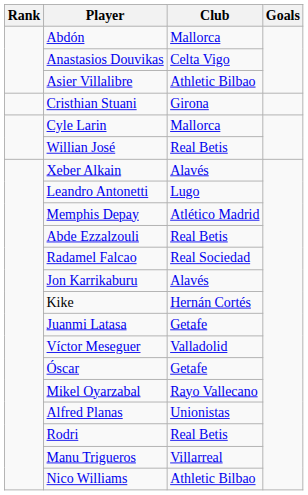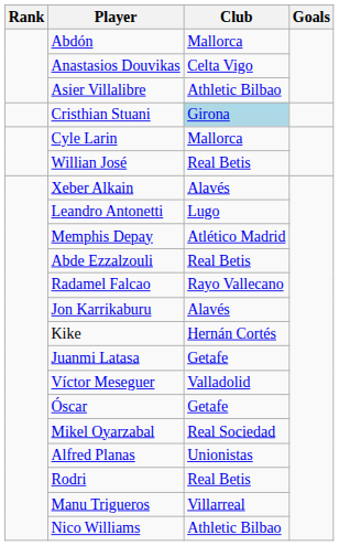Cristhian Stuani | Club: no background -> lightblue background
Radamel Falcao | Club: Real Sociedad -> Rayo Vallecano
Mikel Oyarzabal | Club: Rayo Vallecano -> Real Sociedad
